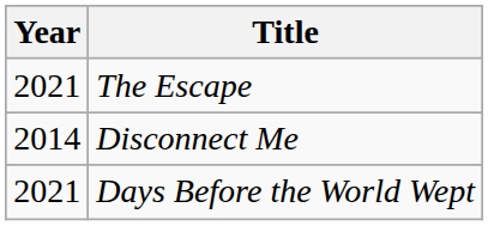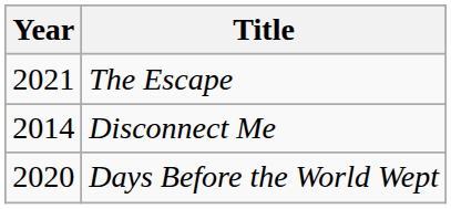Days Before the World Wept | Year: 2021 -> 2020
